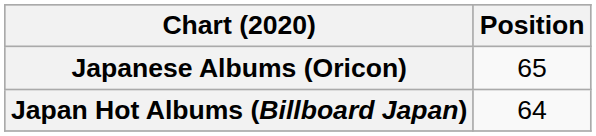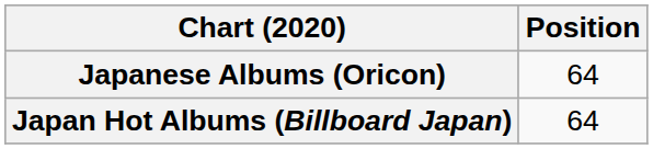Japanese Albums (Oricon) | Position: 65 -> 64
